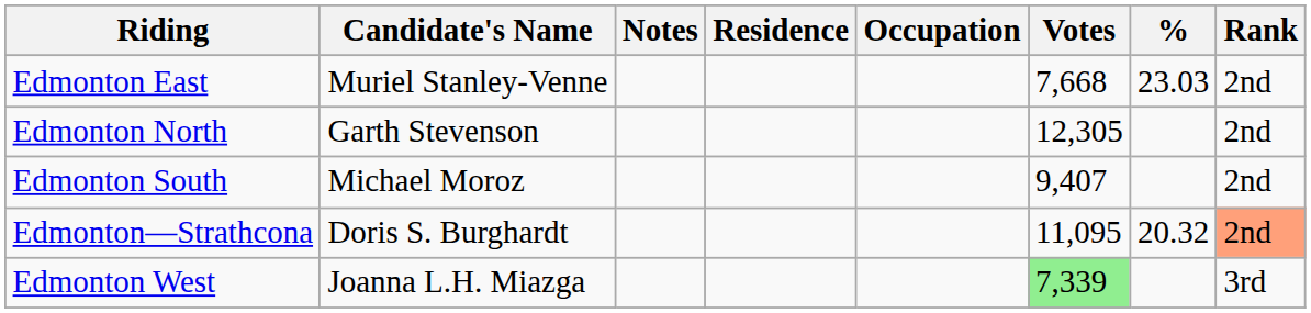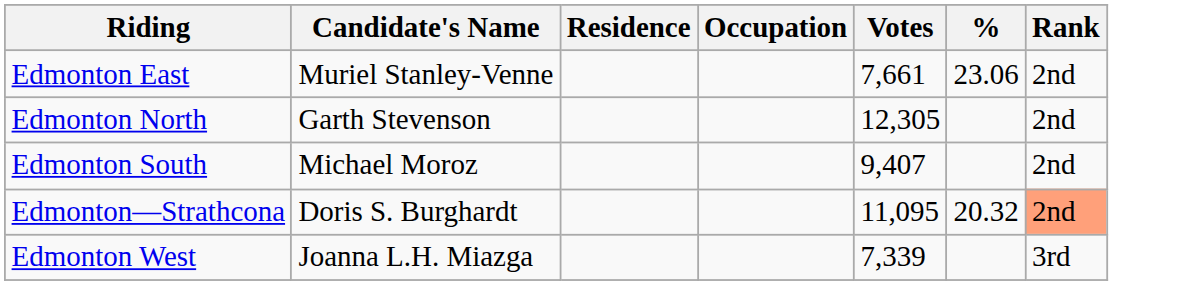- column: Notes
Edmonton East | Votes: 7,668 -> 7,661
Edmonton East | %: 23.03 -> 23.06
Edmonton West | Votes: lightgreen background -> no background
